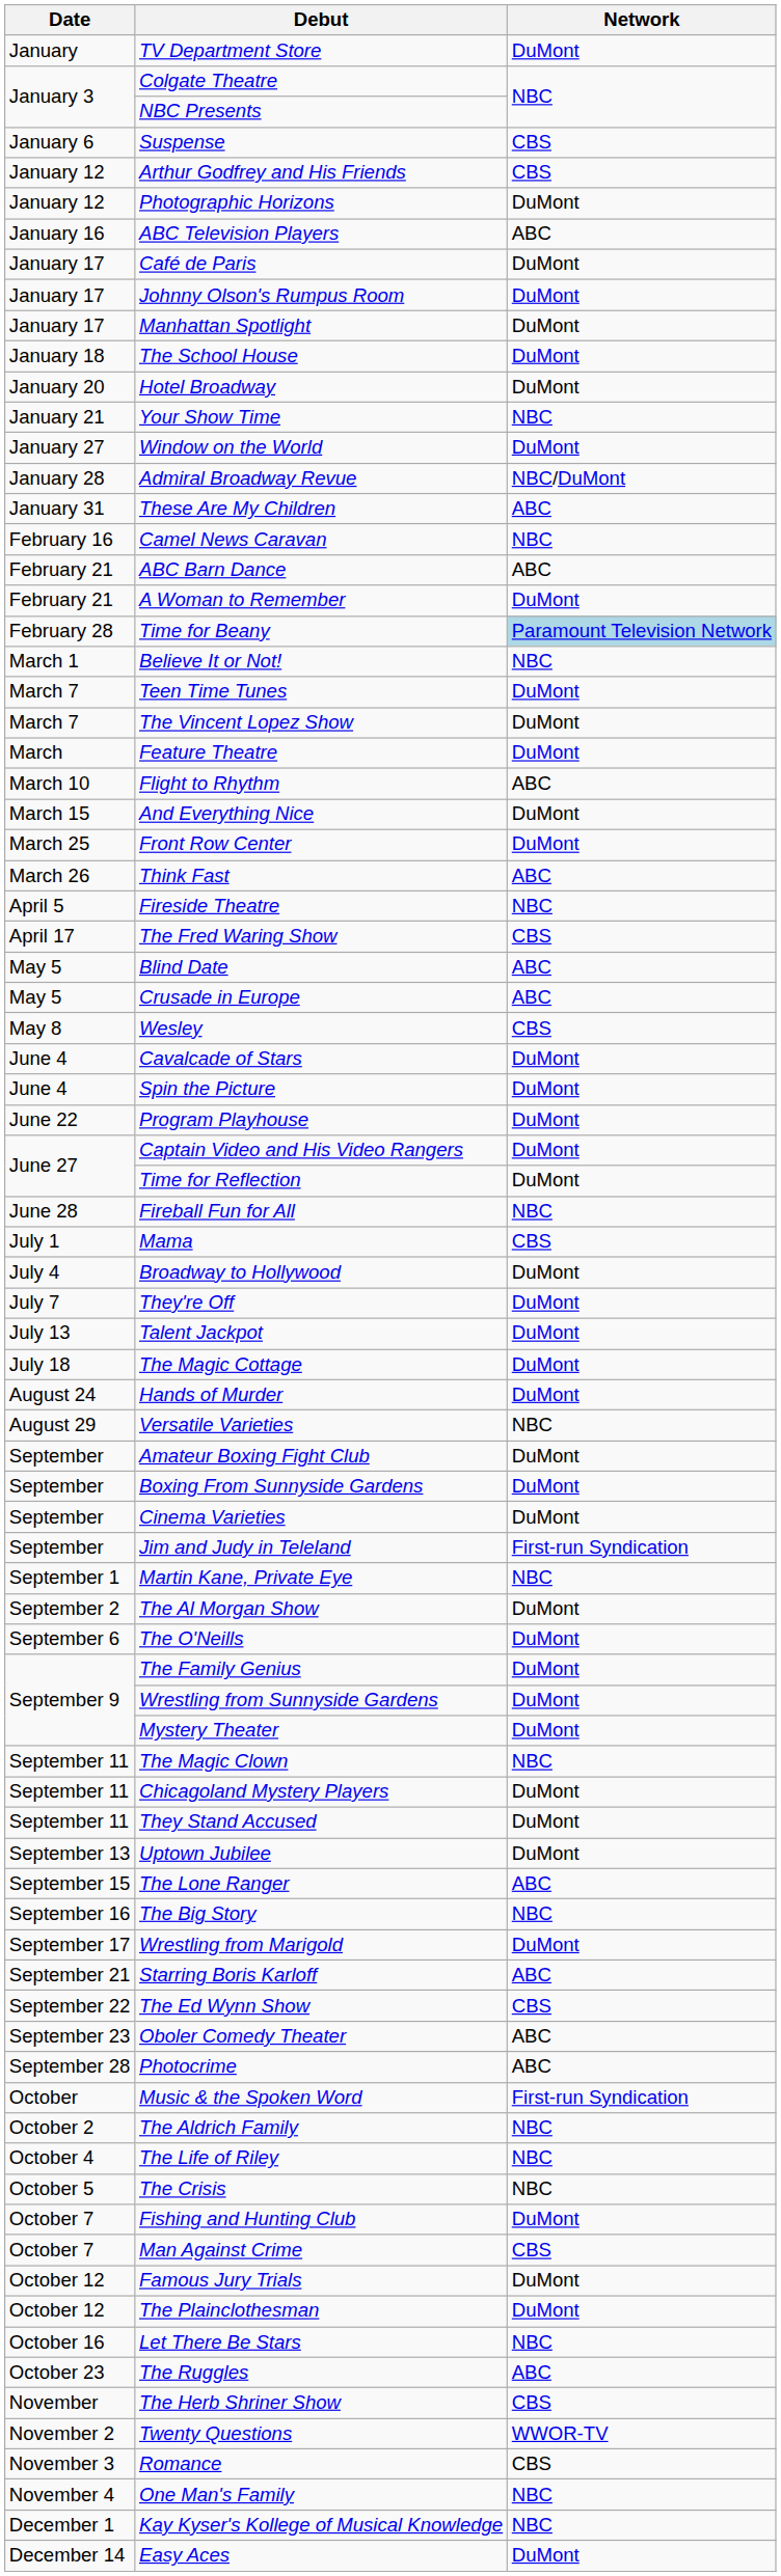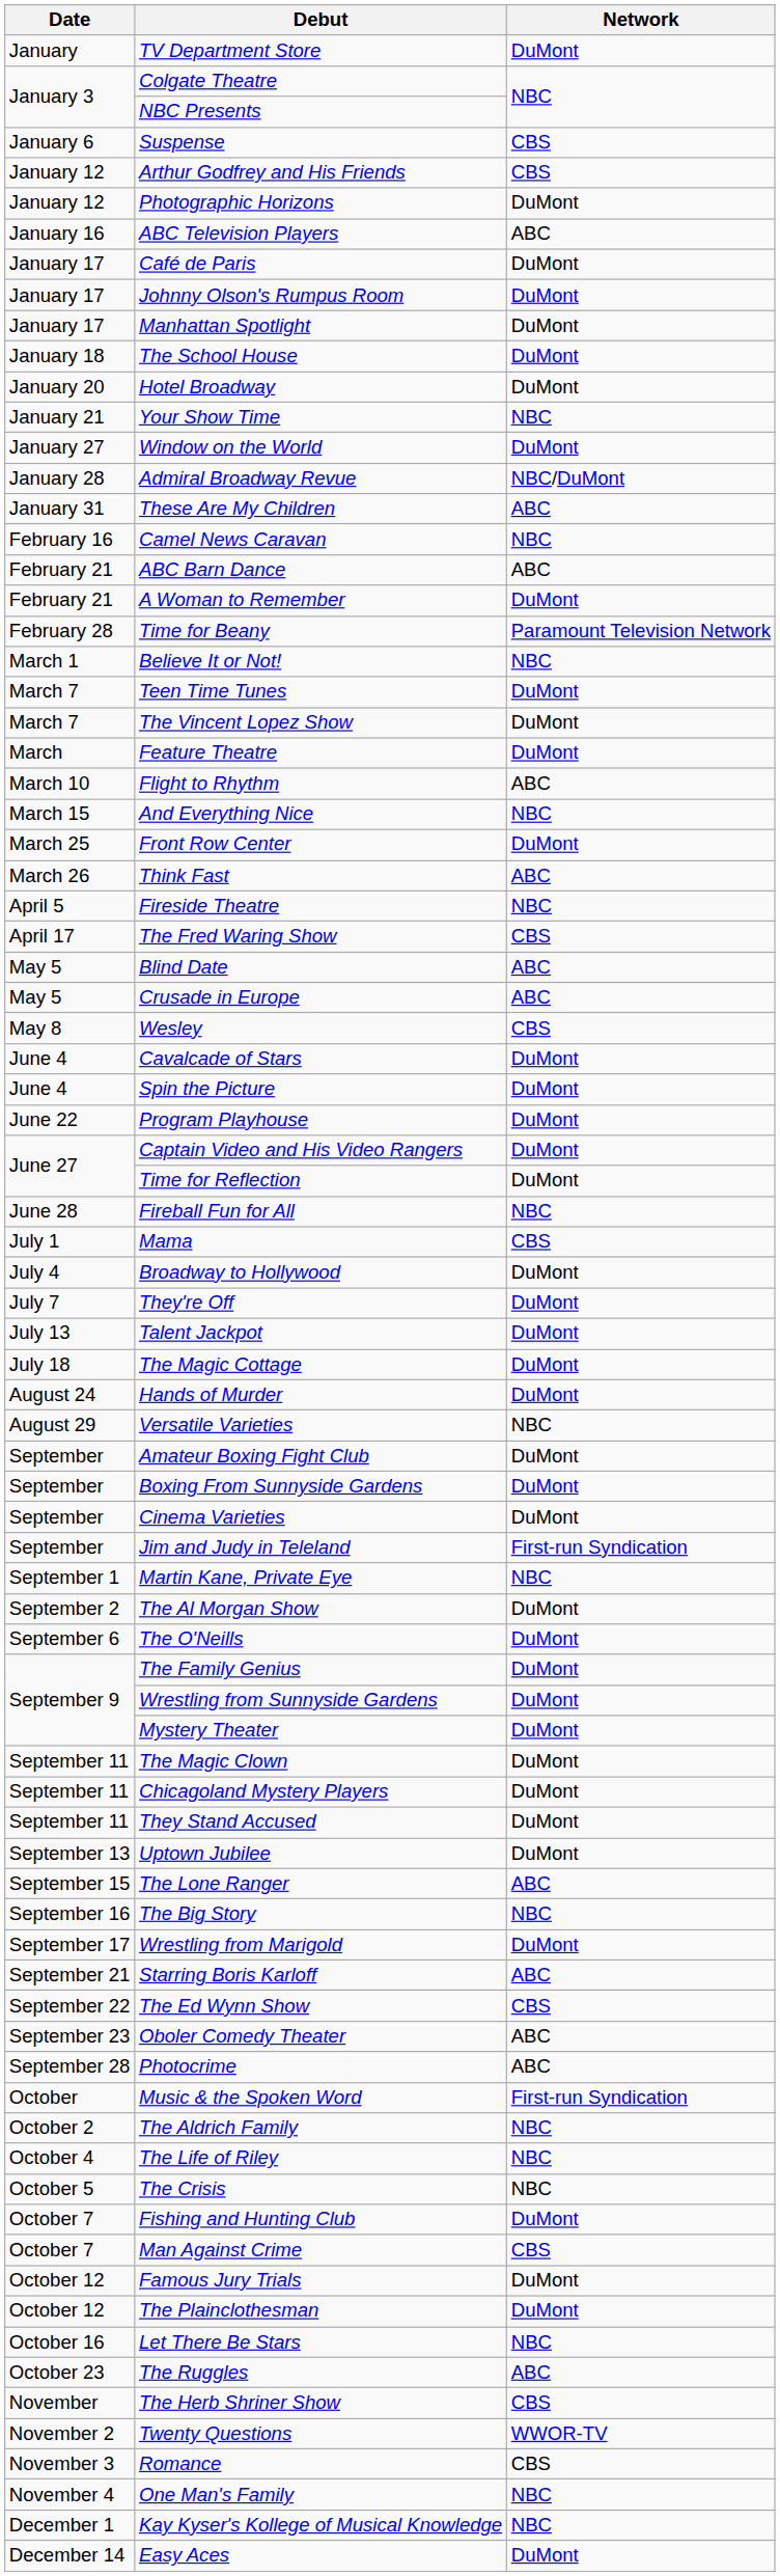Time for Beany | Network: lightblue background -> no background
And Everything Nice | Network: DuMont -> NBC
The Magic Clown | Network: NBC -> DuMont
